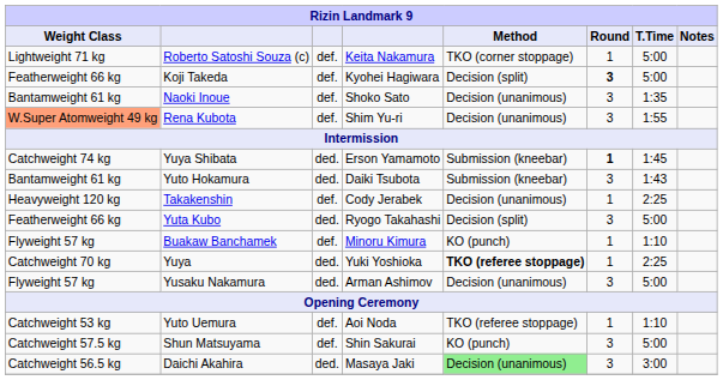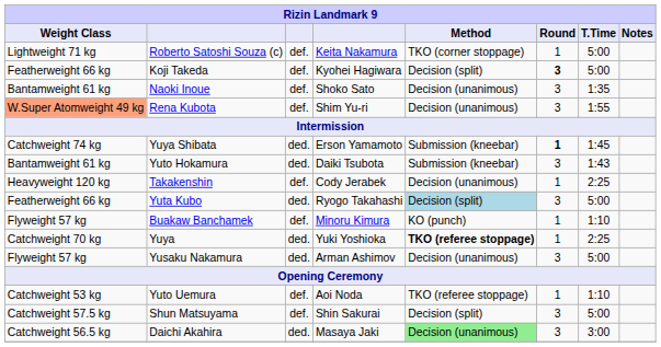Yuta Kubo | Method: no background -> lightblue background
Shun Matsuyama | Method: KO (punch) -> Decision (split)
